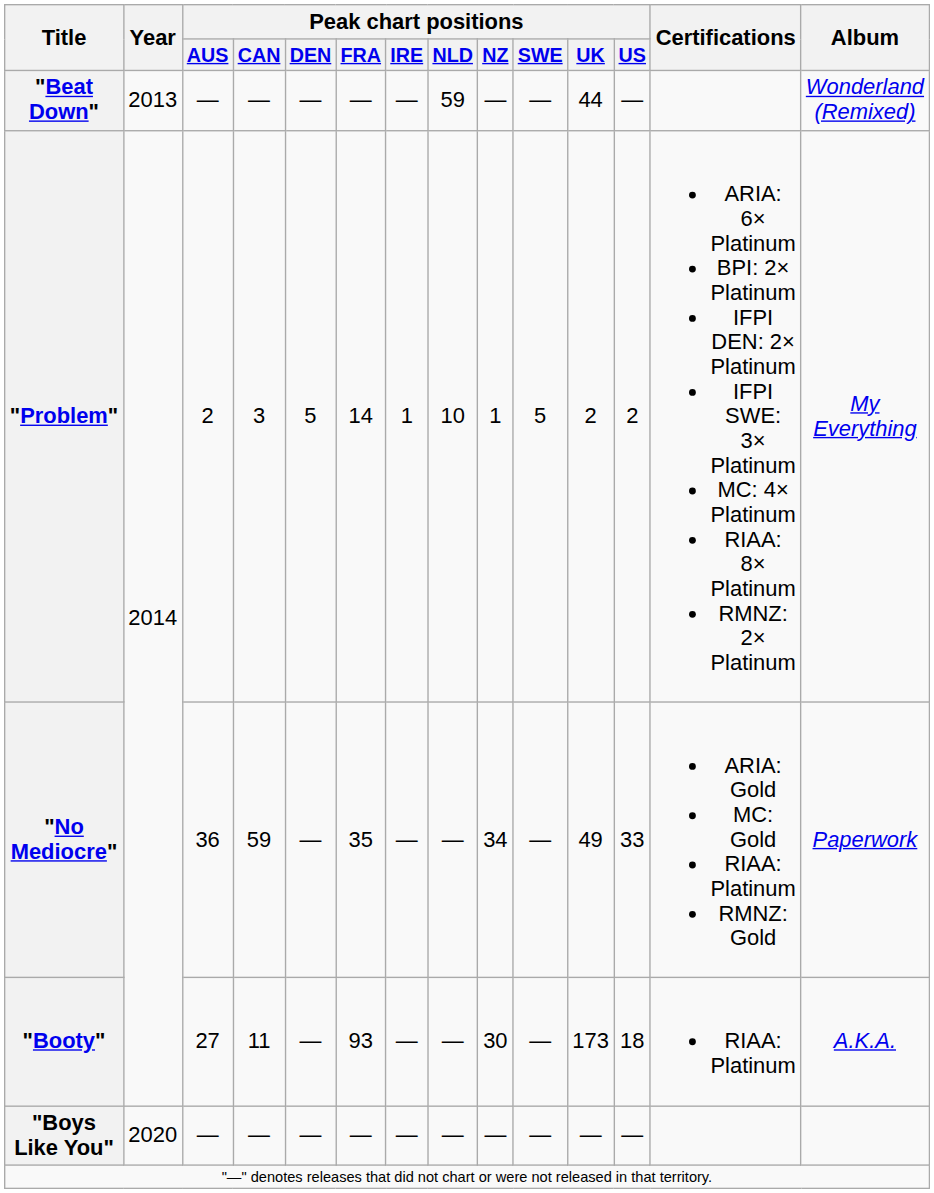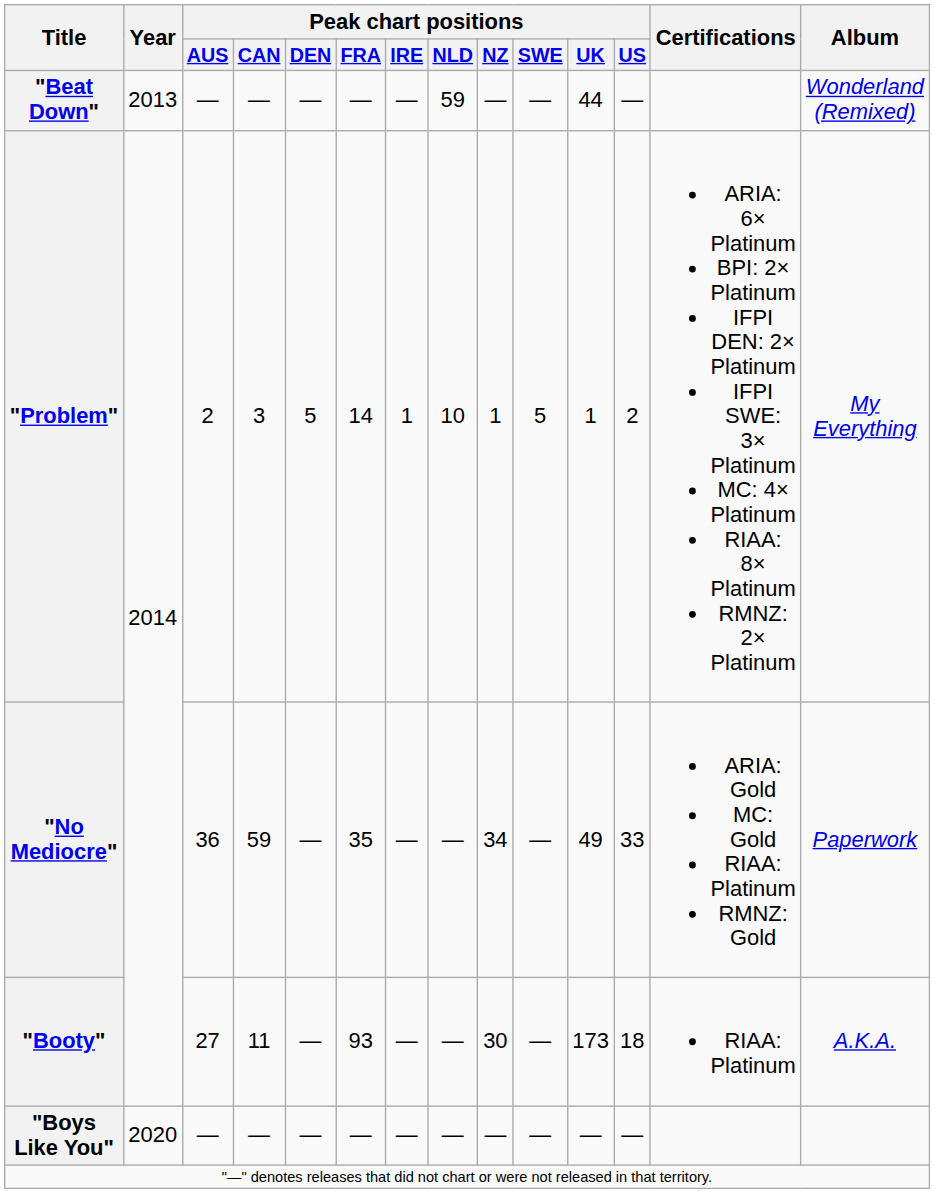"Problem" | Peak chart positions / UK: 2 -> 1
